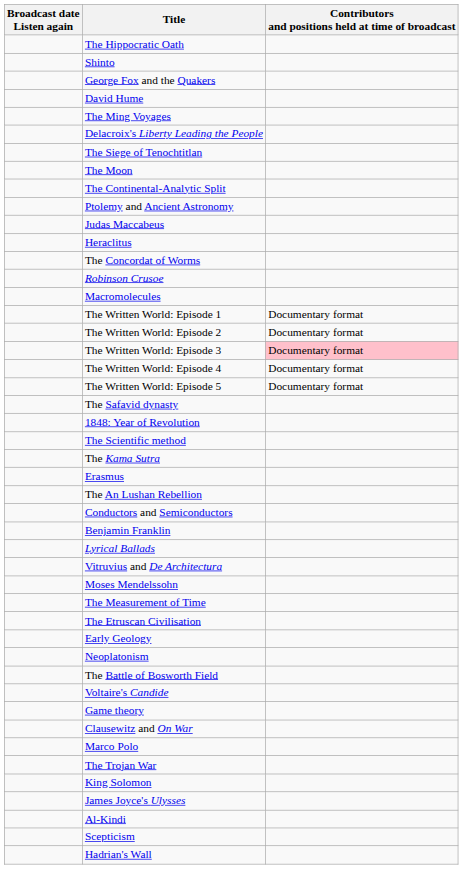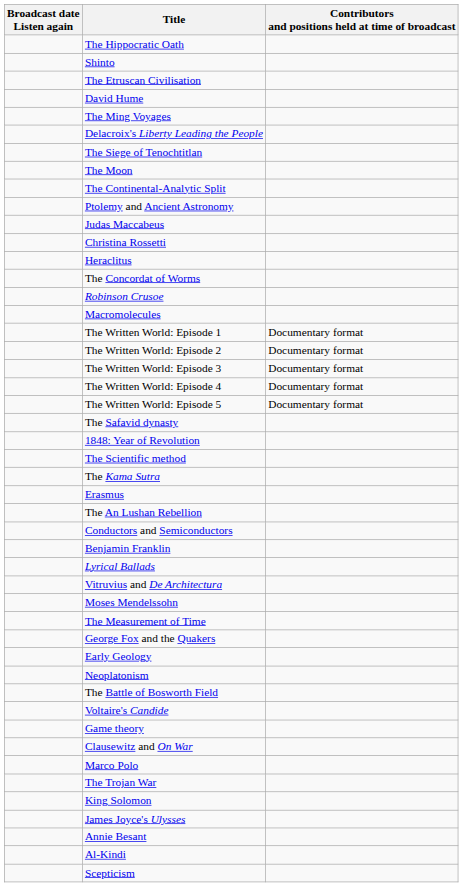rows swapped: The Etruscan Civilisation <-> George Fox and the Quakers
+ row: Christina Rossetti
The Written World: Episode 3 | Contributors and positions held at time of broadcast: pink background -> no background
+ row: Annie Besant
- row: Hadrian's Wall
